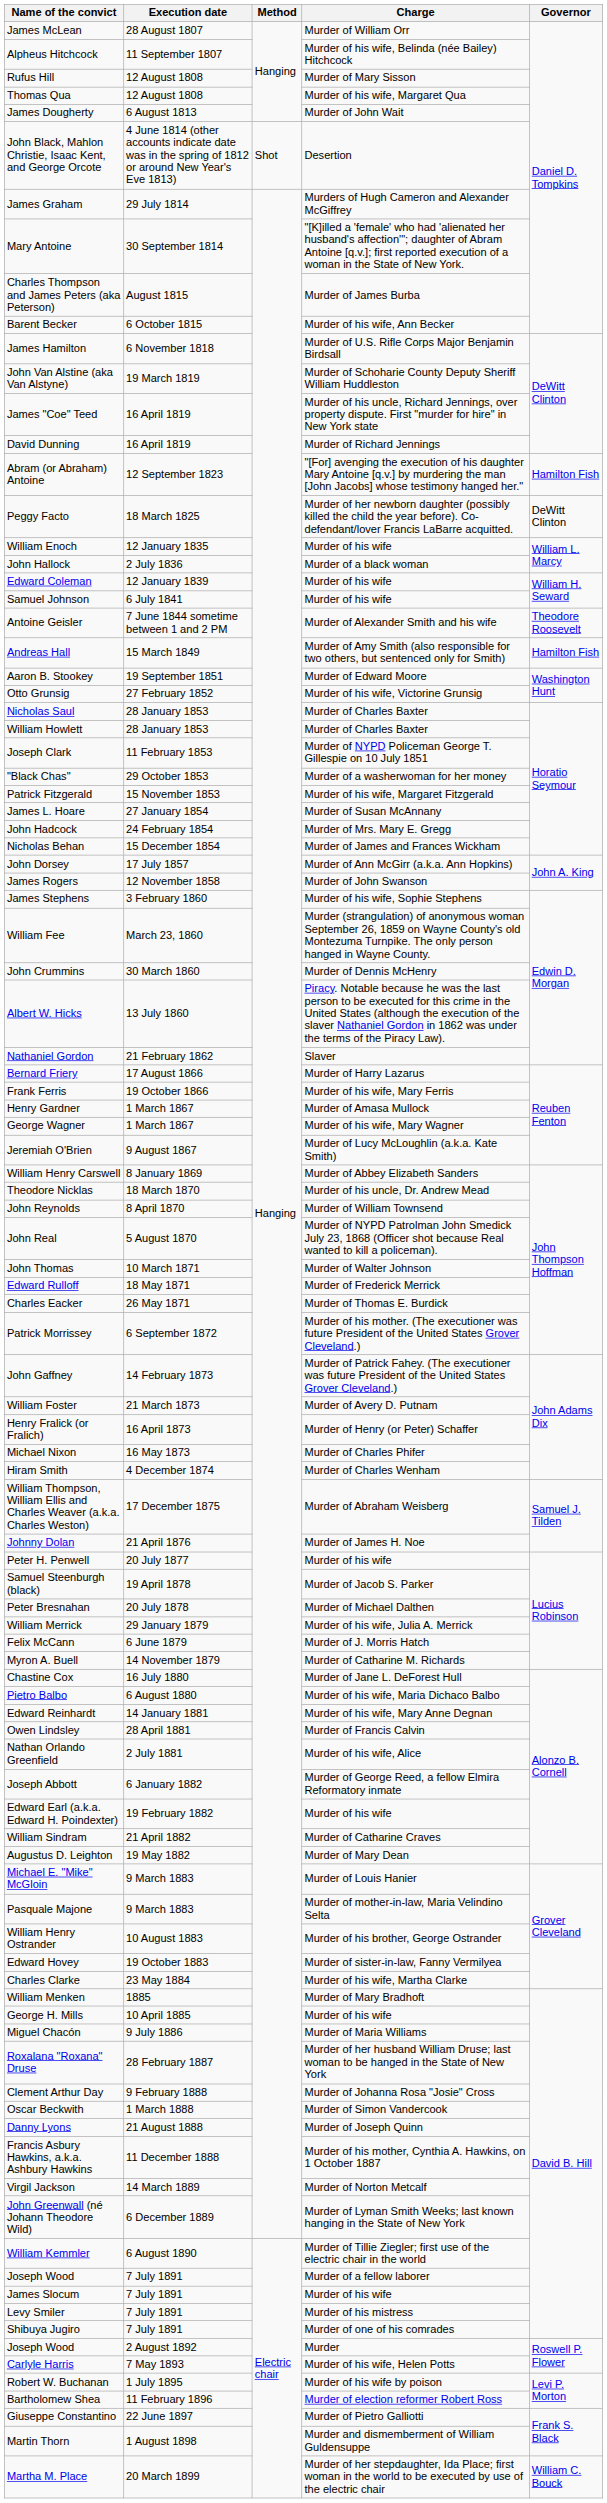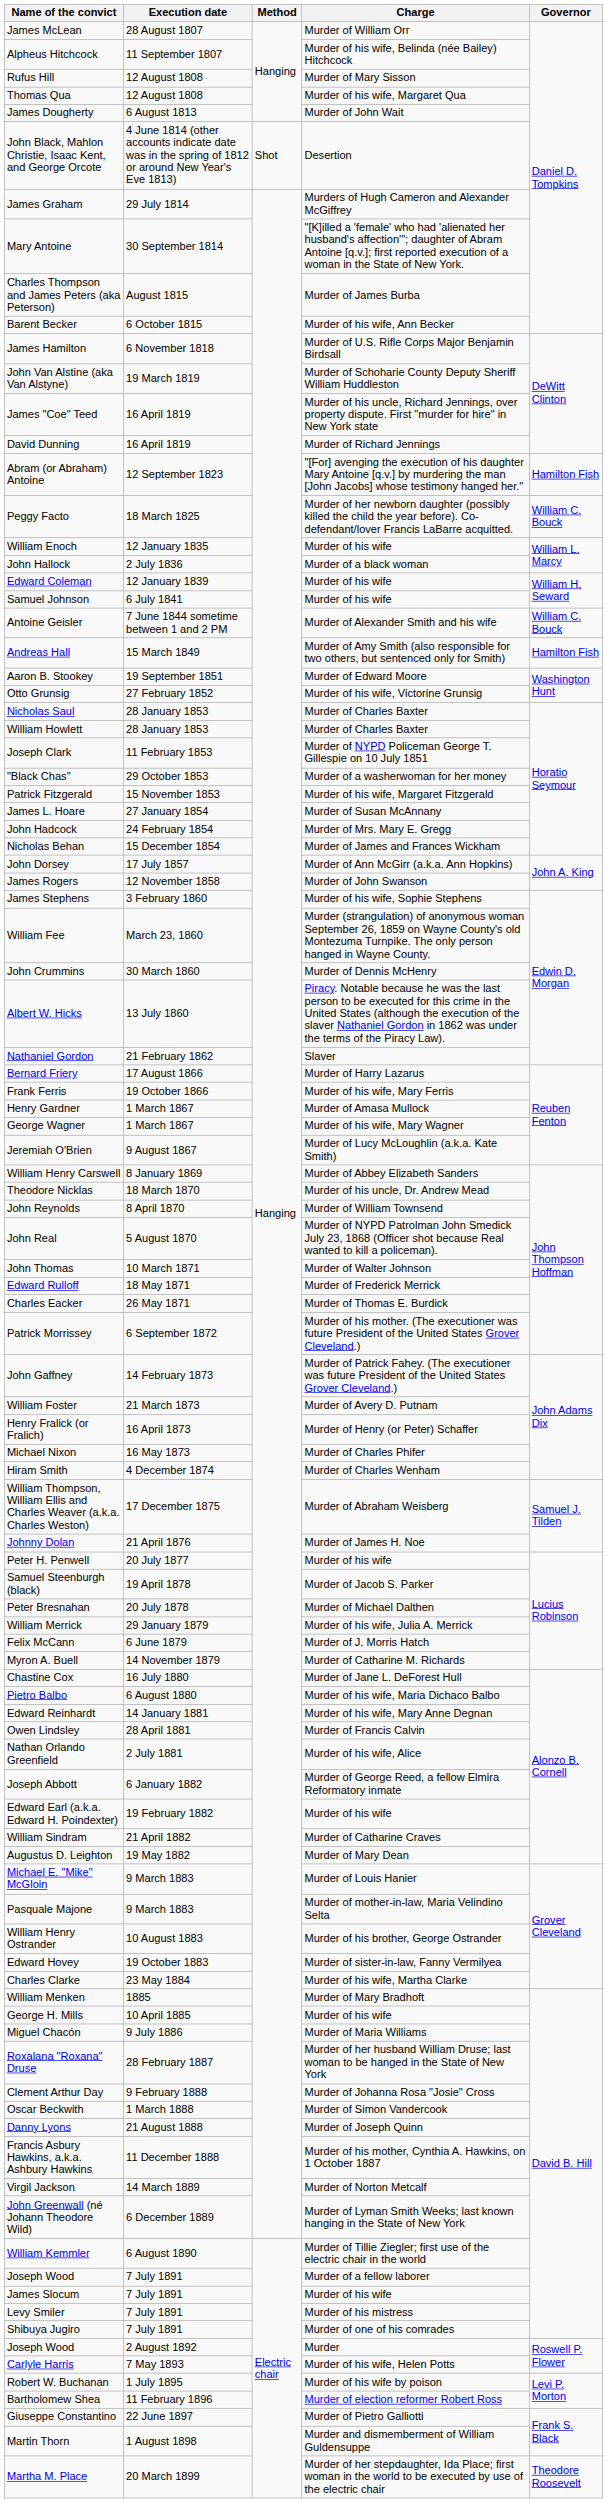Peggy Facto | Governor: DeWitt Clinton -> William C. Bouck
Antoine Geisler | Governor: Theodore Roosevelt -> William C. Bouck
Martha M. Place | Governor: William C. Bouck -> Theodore Roosevelt
